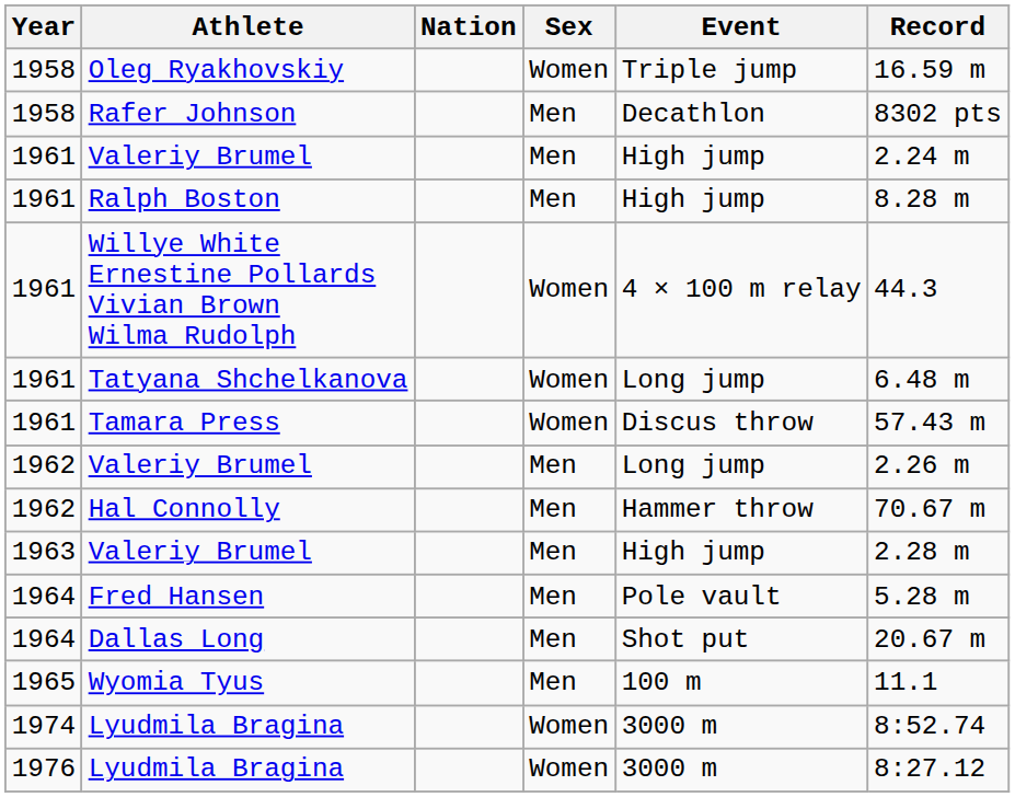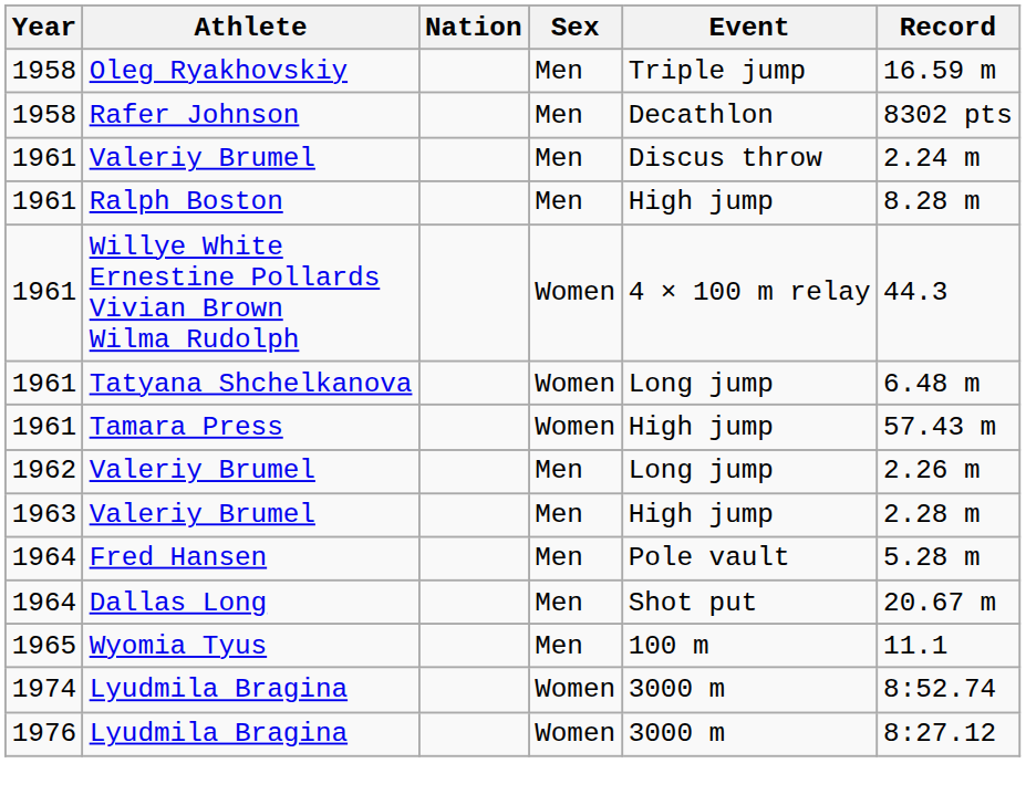Oleg Ryakhovskiy | Sex: Women -> Men
1961 / Valeriy Brumel | Event: High jump -> Discus throw
Tamara Press | Event: Discus throw -> High jump
- row: 1962 | Hal Connolly | Men | Hammer throw | 70.67 m
